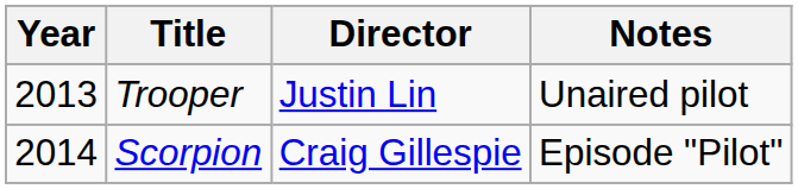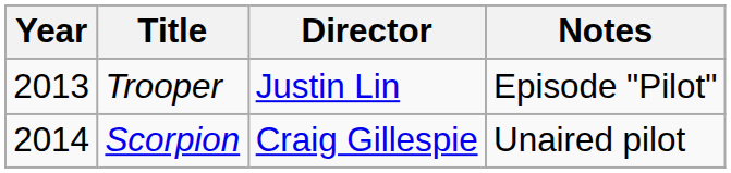Trooper | Notes: Unaired pilot -> Episode "Pilot"
Scorpion | Notes: Episode "Pilot" -> Unaired pilot
